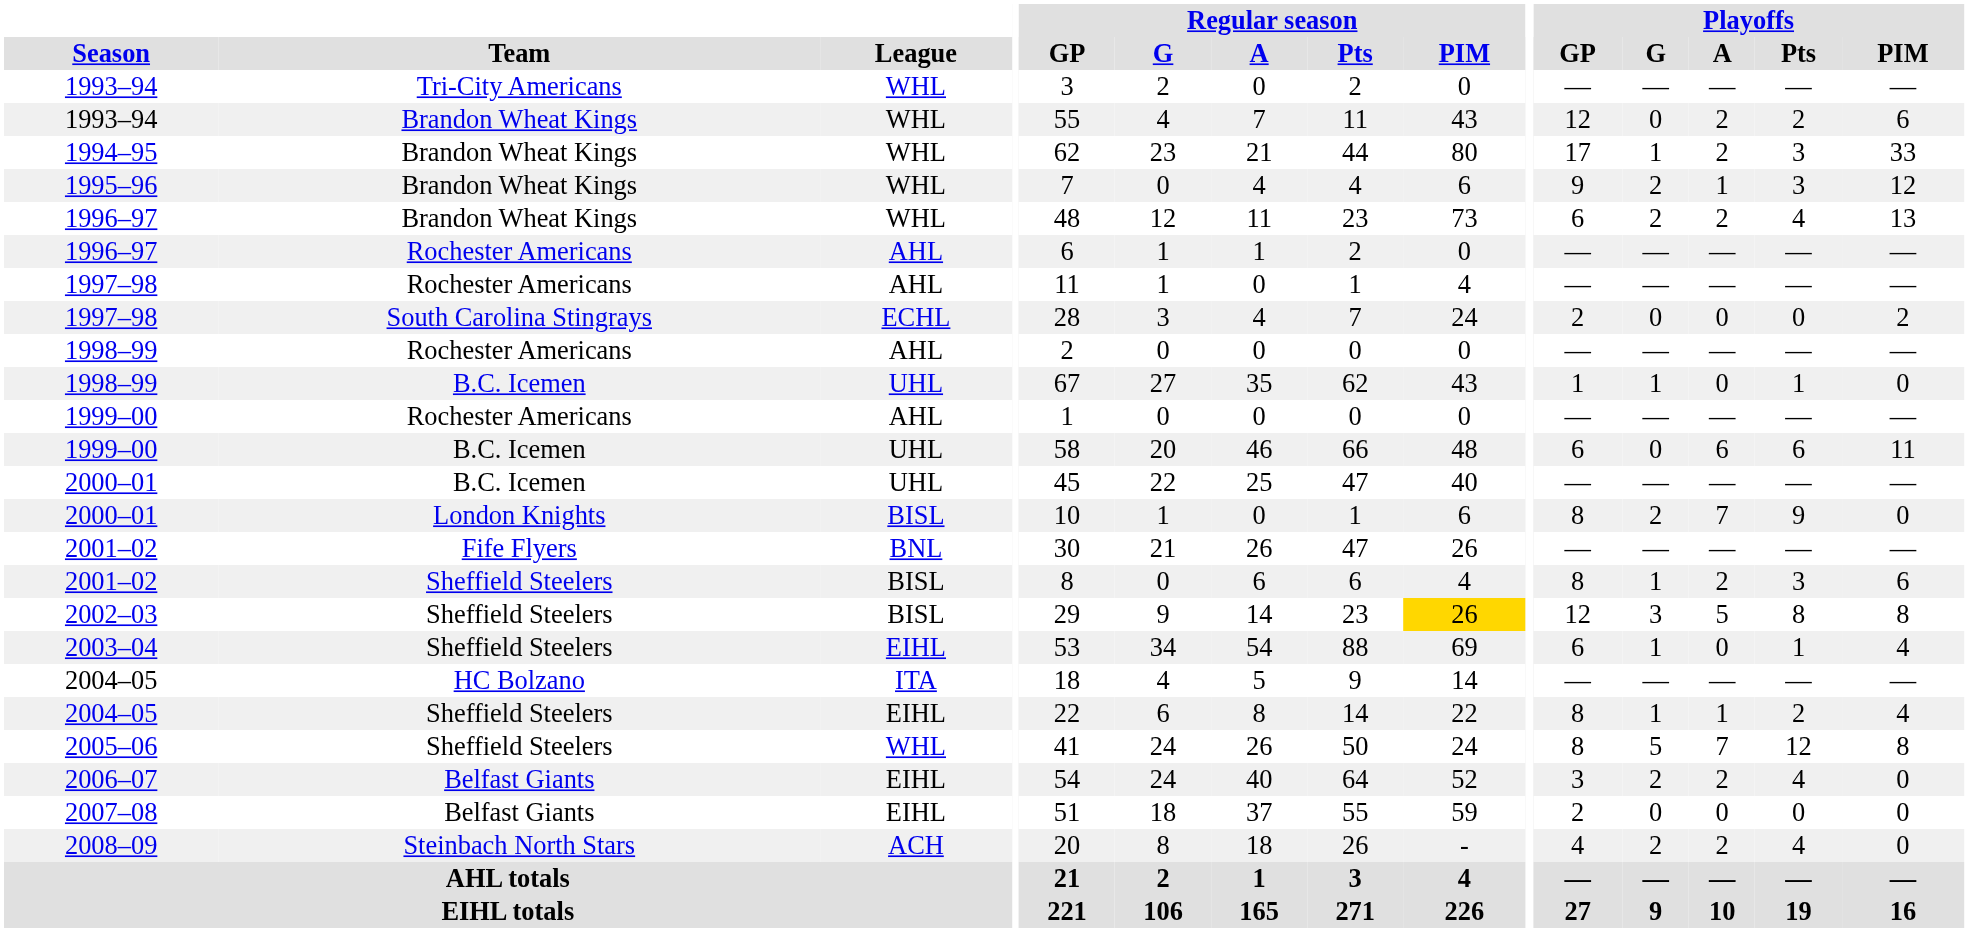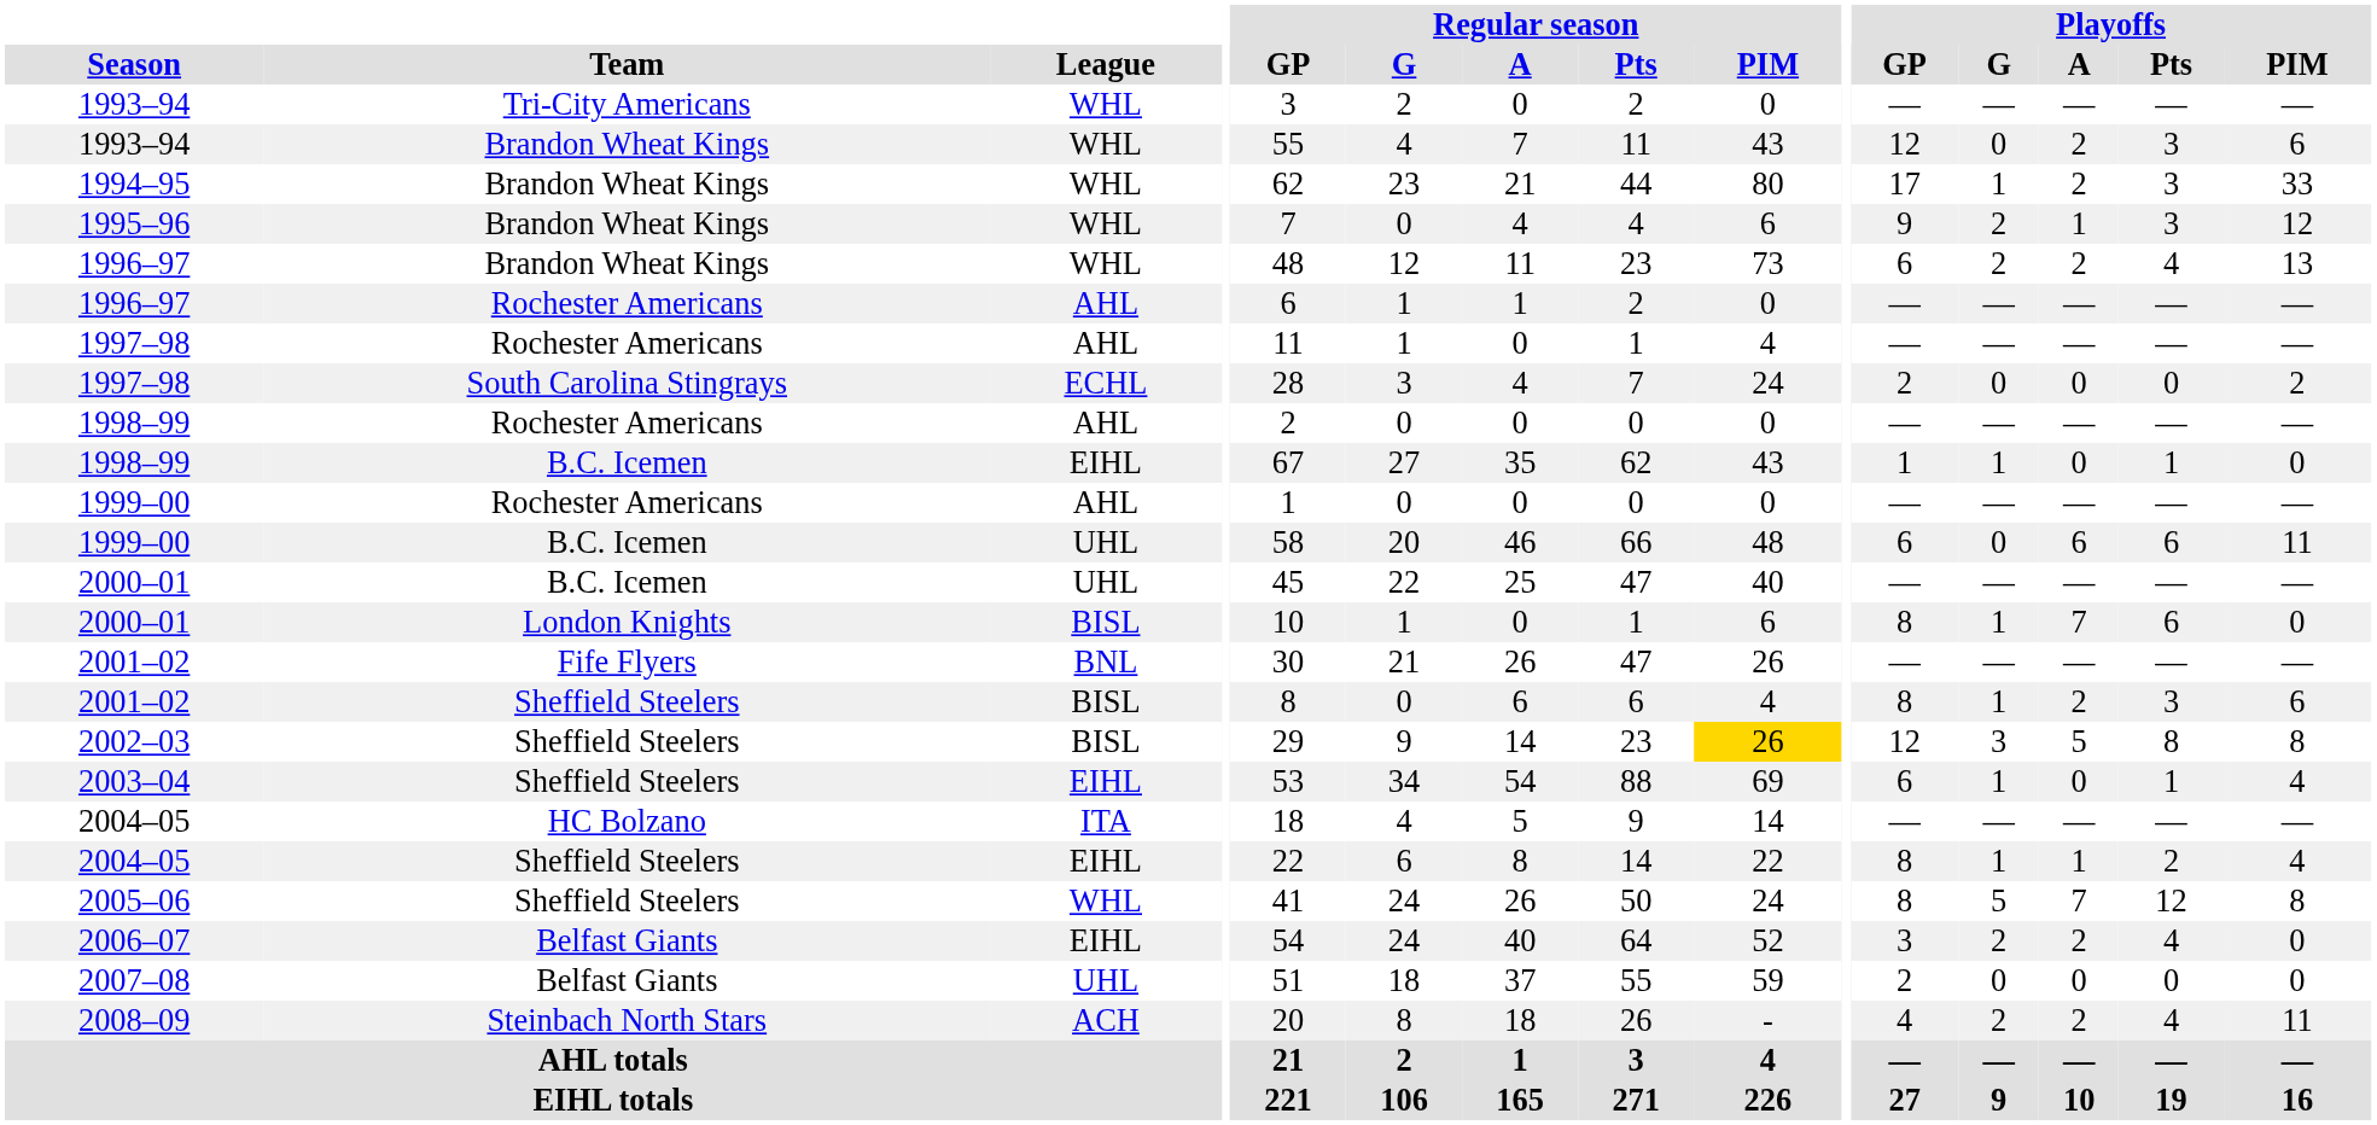1993–94 / Brandon Wheat Kings | Playoffs / Pts: 2 -> 3
1998–99 / B.C. Icemen | League: UHL -> EIHL
2000–01 / London Knights | Playoffs / G: 2 -> 1
2000–01 / London Knights | Playoffs / Pts: 9 -> 6
2007–08 | League: EIHL -> UHL
2008–09 | Playoffs / PIM: 0 -> 11
